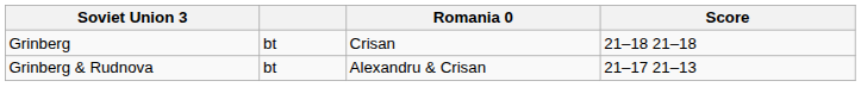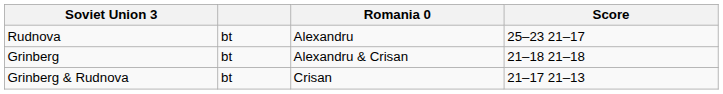+ row: Rudnova | bt | Alexandru | 25–23 21–17
Grinberg | Romania 0: Crisan -> Alexandru & Crisan
Grinberg & Rudnova | Romania 0: Alexandru & Crisan -> Crisan
